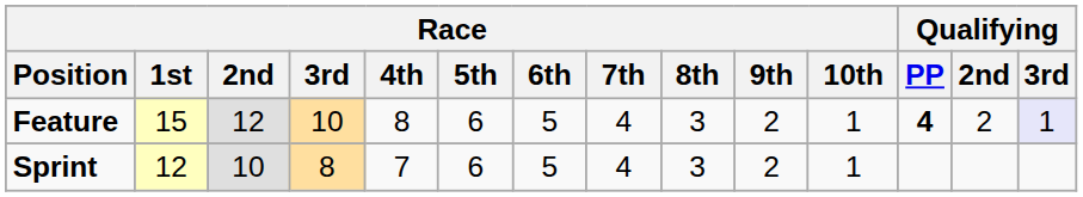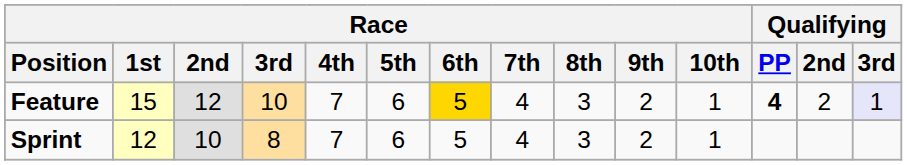Feature | Race / 4th: 8 -> 7
Feature | Race / 6th: no background -> gold background
